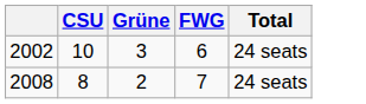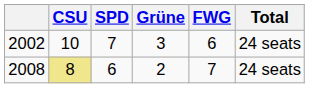+ column: SPD | 7 | 6
2008 | CSU: no background -> khaki background
